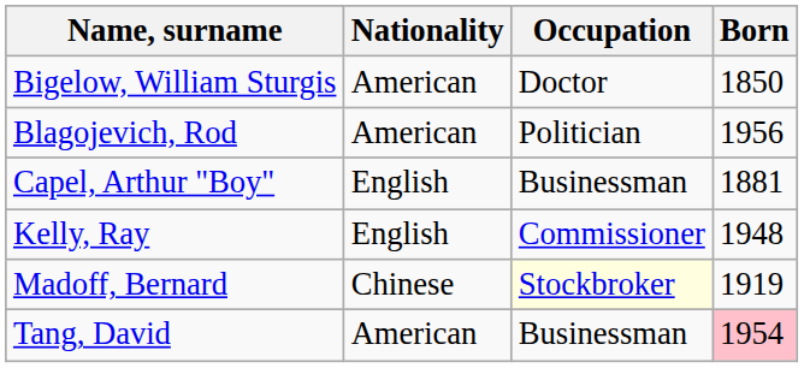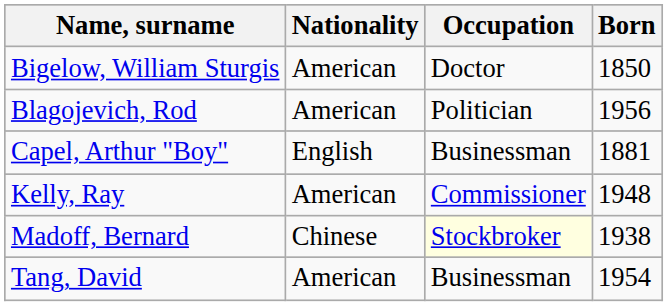Kelly, Ray | Nationality: English -> American
Madoff, Bernard | Born: 1919 -> 1938
Tang, David | Born: pink background -> no background
